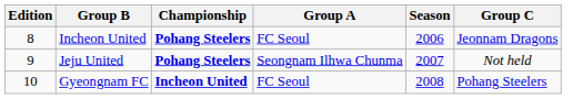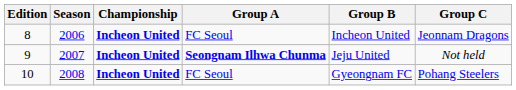columns swapped: Season <-> Group B
8 | Championship: Pohang Steelers -> Incheon United
9 | Championship: Pohang Steelers -> Incheon United
9 | Group A: normal -> bold
